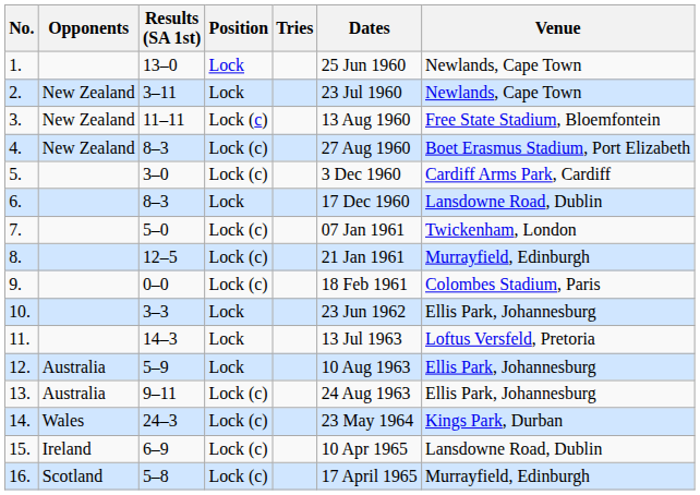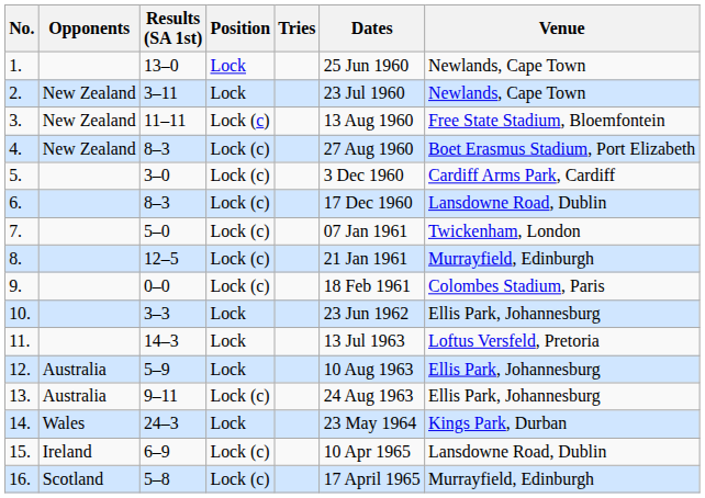6. | Position: Lock -> Lock (c)
14. | Position: Lock (c) -> Lock
